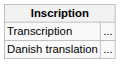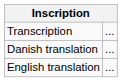+ row: English translation | ...
